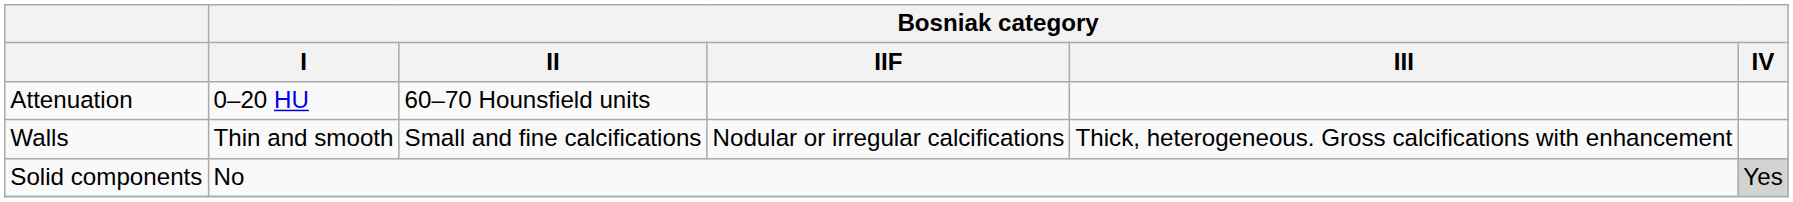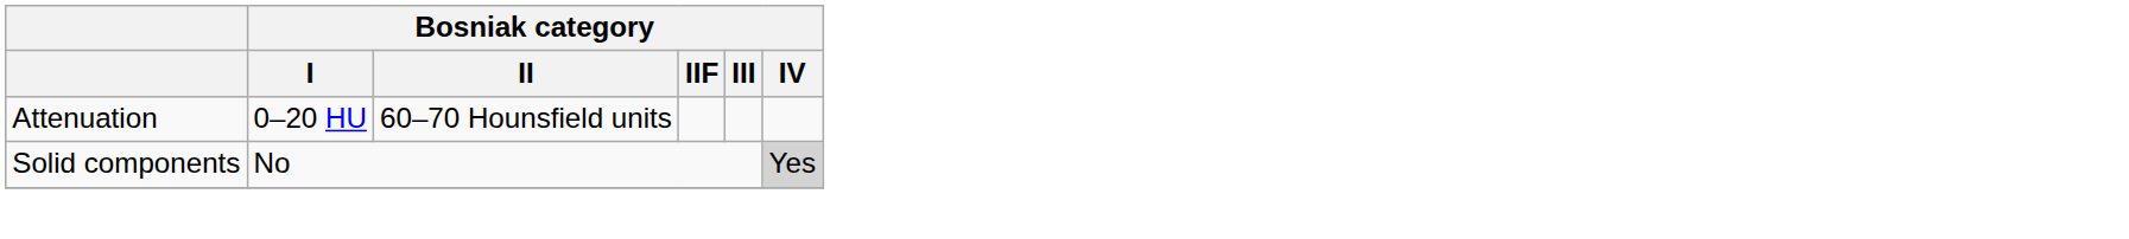- row: Walls | Thin and smooth | Small and fine calcifications | Nodular or irregular calcifications | Thick, heterogeneous. Gross calcifications with enhancement
